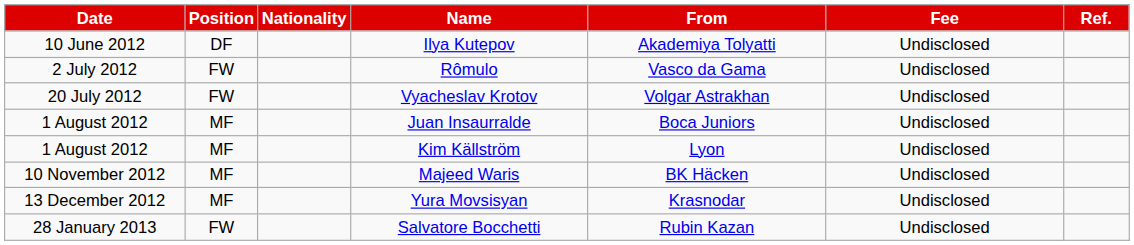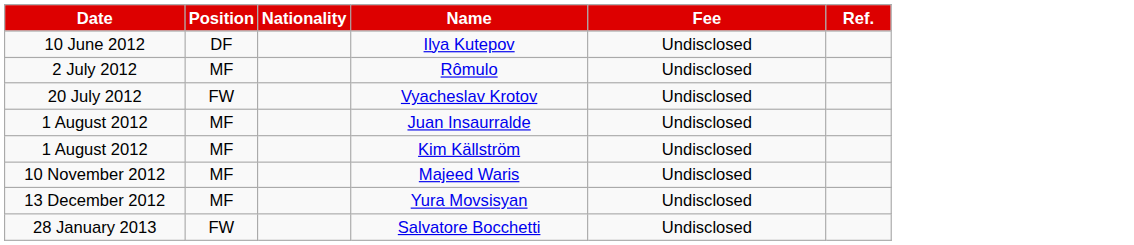- column: From | Akademiya Tolyatti | Vasco da Gama | Volgar Astrakhan | Boca Juniors | Lyon | BK Häcken | Krasnodar | Rubin Kazan
Rômulo | Position: FW -> MF
